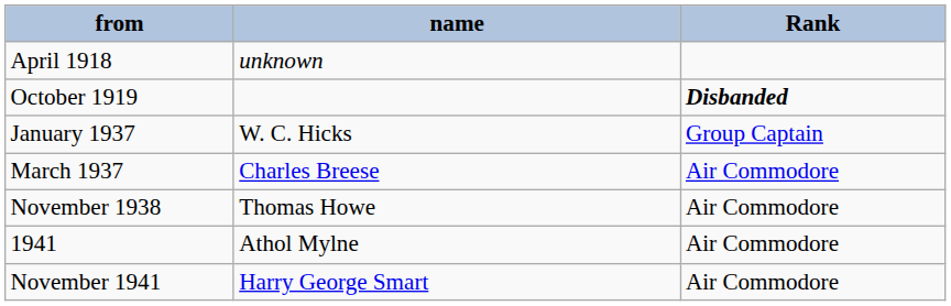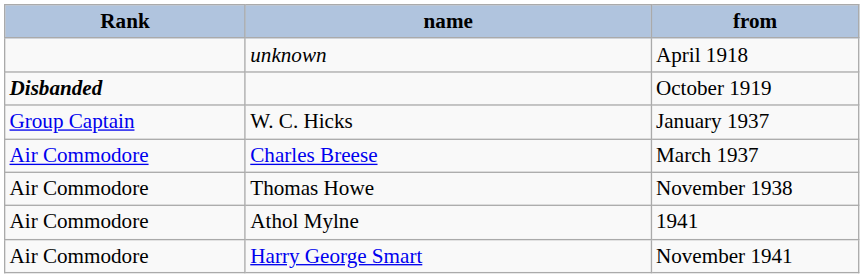columns swapped: Rank <-> from
